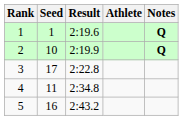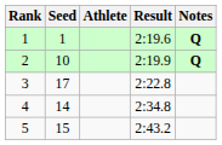columns swapped: Athlete <-> Result
4 | Seed: 11 -> 14
5 | Seed: 16 -> 15
